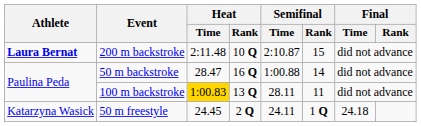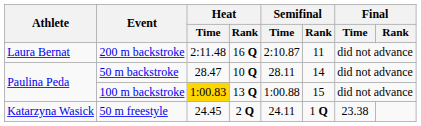200 m backstroke | Athlete: bold -> normal
200 m backstroke | Heat / Rank: 10 Q -> 16 Q
200 m backstroke | Semifinal / Rank: 15 -> 11
50 m backstroke | Heat / Rank: 16 Q -> 10 Q
50 m backstroke | Semifinal / Time: 1:00.88 -> 28.11
100 m backstroke | Semifinal / Time: 28.11 -> 1:00.88
100 m backstroke | Semifinal / Rank: 11 -> 15
50 m freestyle | Final / Time: 24.18 -> 23.38
